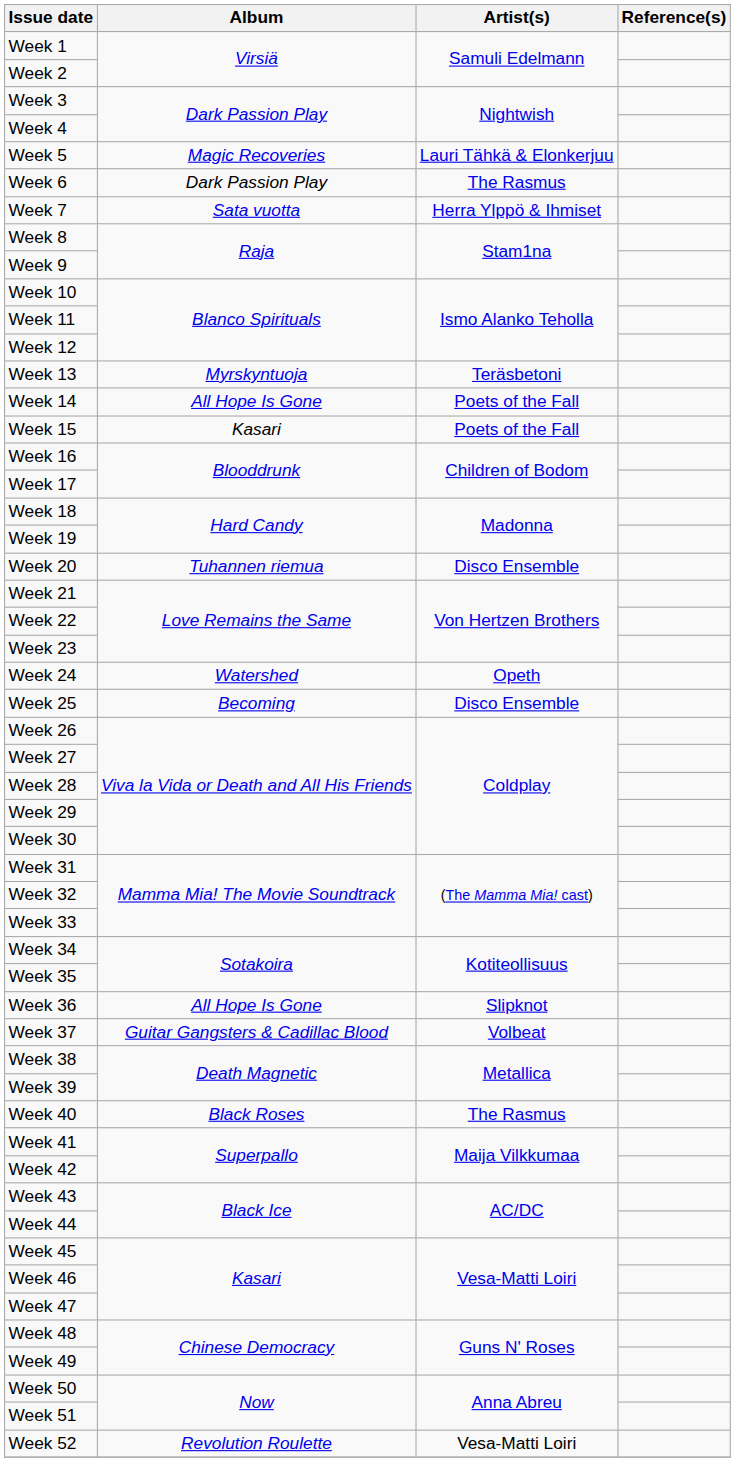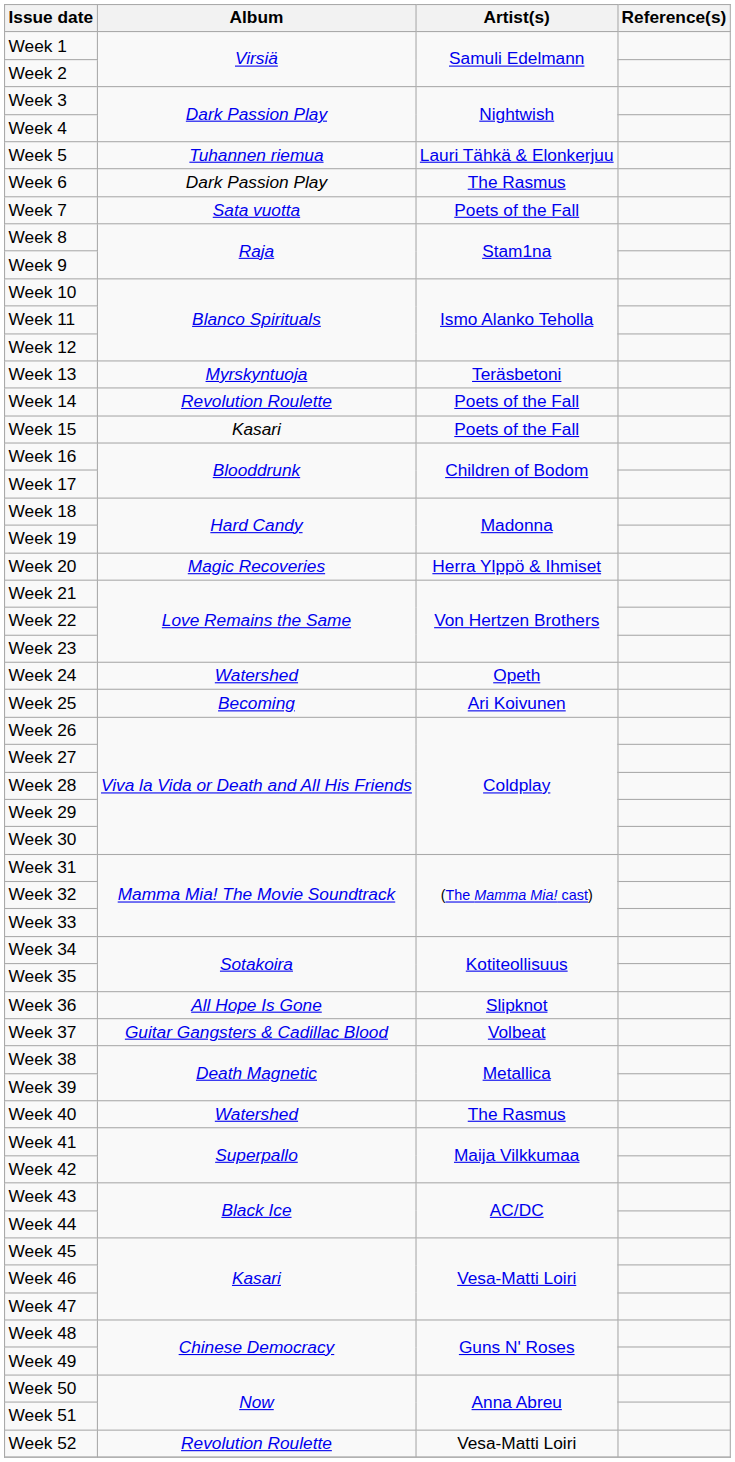Week 5 | Album: Magic Recoveries -> Tuhannen riemua
Week 7 | Artist(s): Herra Ylppö & Ihmiset -> Poets of the Fall
Week 14 | Album: All Hope Is Gone -> Revolution Roulette
Week 20 | Album: Tuhannen riemua -> Magic Recoveries
Week 20 | Artist(s): Disco Ensemble -> Herra Ylppö & Ihmiset
Week 25 | Artist(s): Disco Ensemble -> Ari Koivunen
Week 40 | Album: Black Roses -> Watershed
